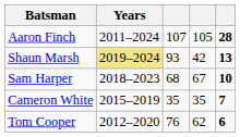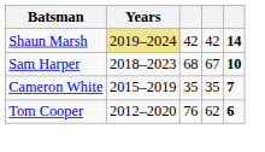- row: Aaron Finch | 2011–2024 | 107 | 105 | 28
Shaun Marsh | column 3: 93 -> 42
Shaun Marsh | column 5: 13 -> 14
